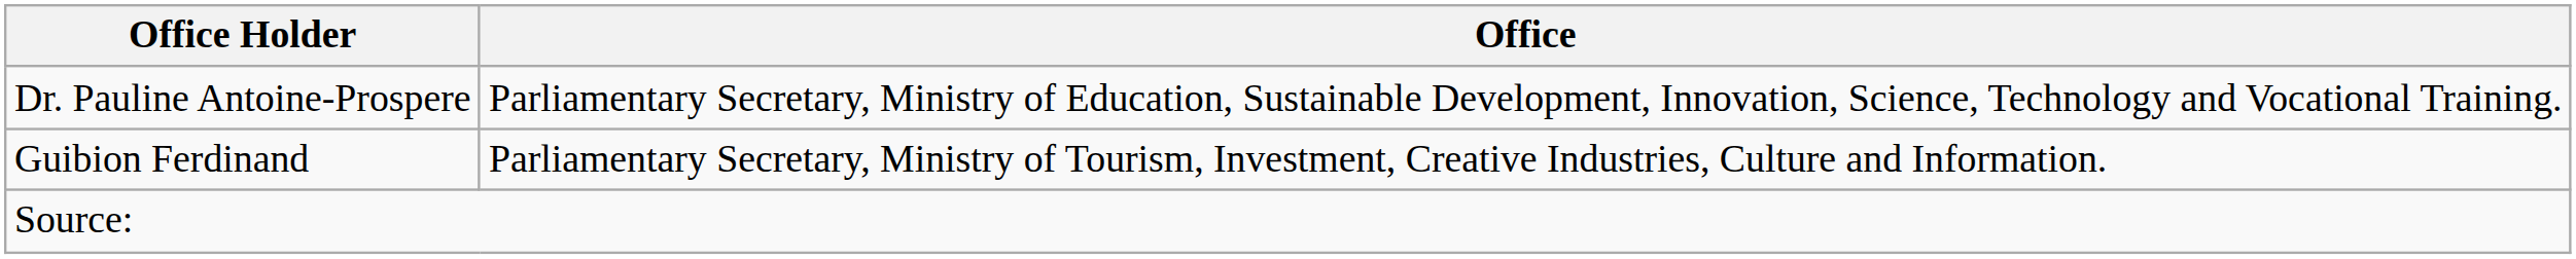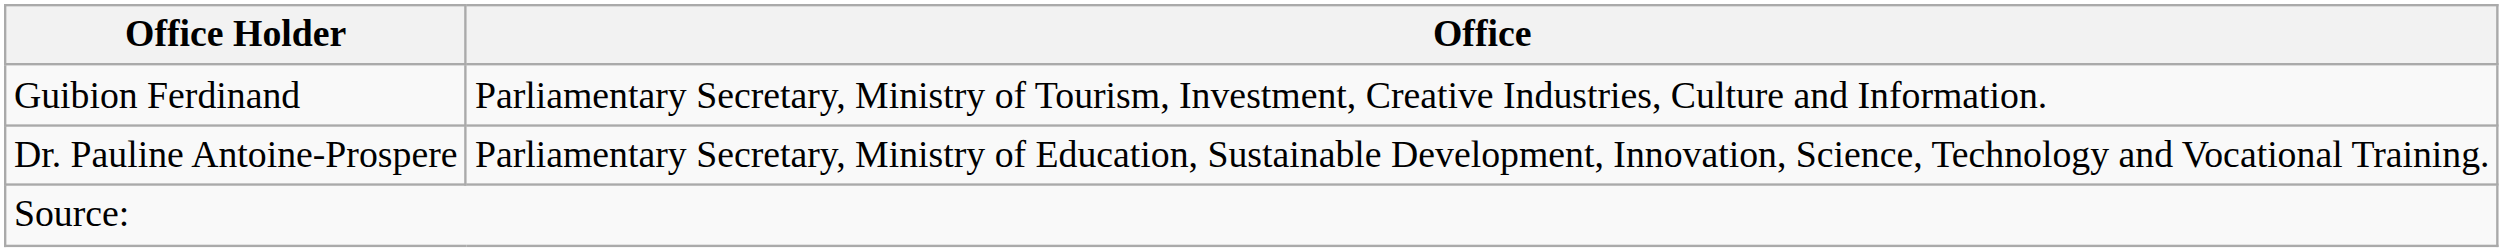rows swapped: Dr. Pauline Antoine-Prospere <-> Guibion Ferdinand
